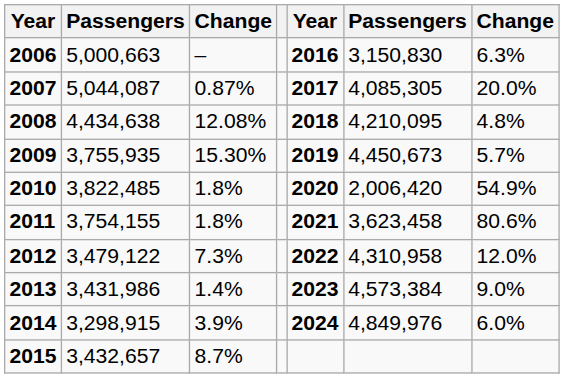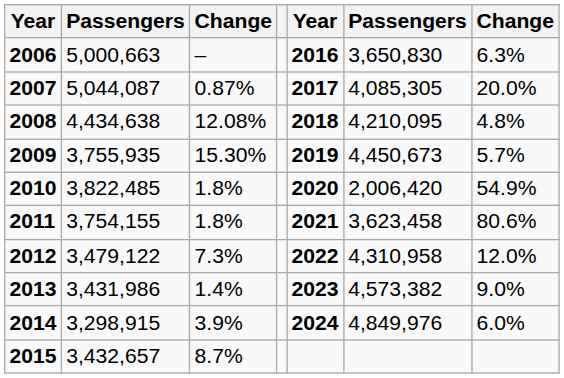2006 | column 6: 3,150,830 -> 3,650,830
2013 | column 6: 4,573,384 -> 4,573,382
